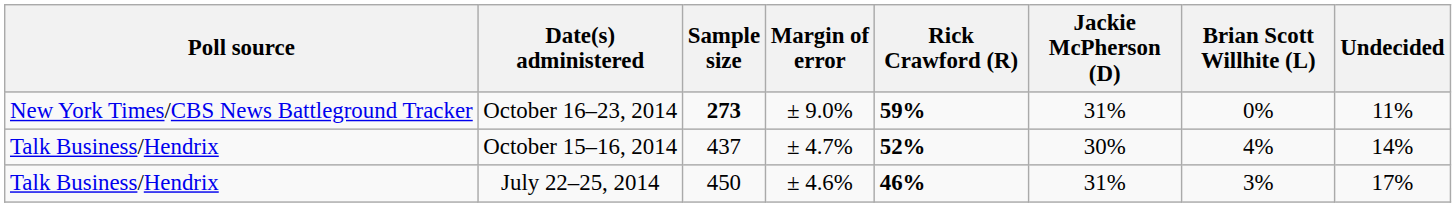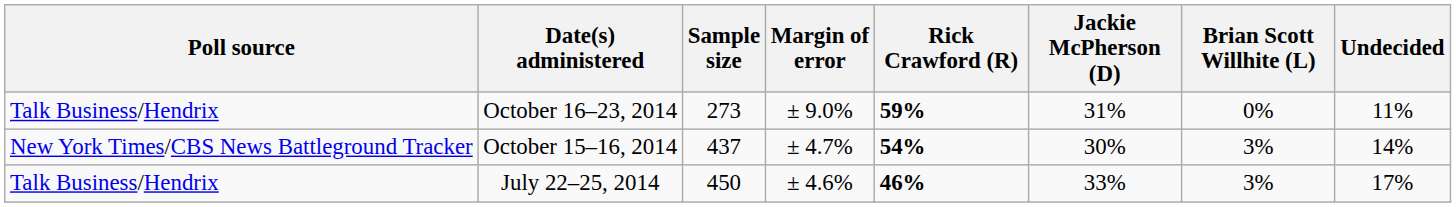October 16–23, 2014 | Poll source: New York Times/CBS News Battleground Tracker -> Talk Business/Hendrix
October 16–23, 2014 | Sample size: bold -> normal
October 15–16, 2014 | Poll source: Talk Business/Hendrix -> New York Times/CBS News Battleground Tracker
October 15–16, 2014 | Rick Crawford (R): 52% -> 54%
October 15–16, 2014 | Brian Scott Willhite (L): 4% -> 3%
July 22–25, 2014 | Jackie McPherson (D): 31% -> 33%
